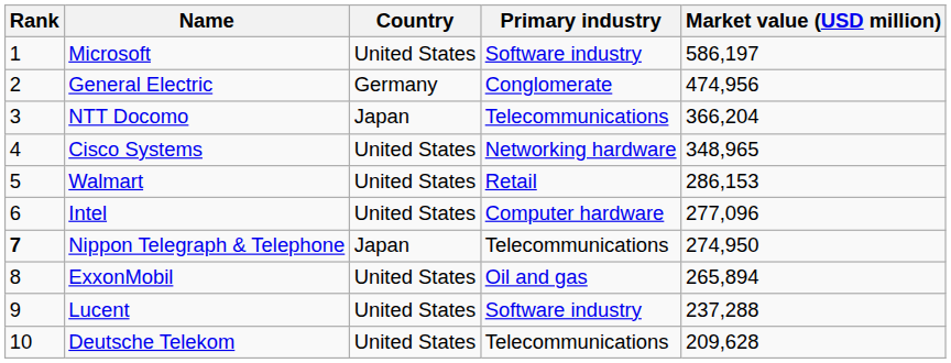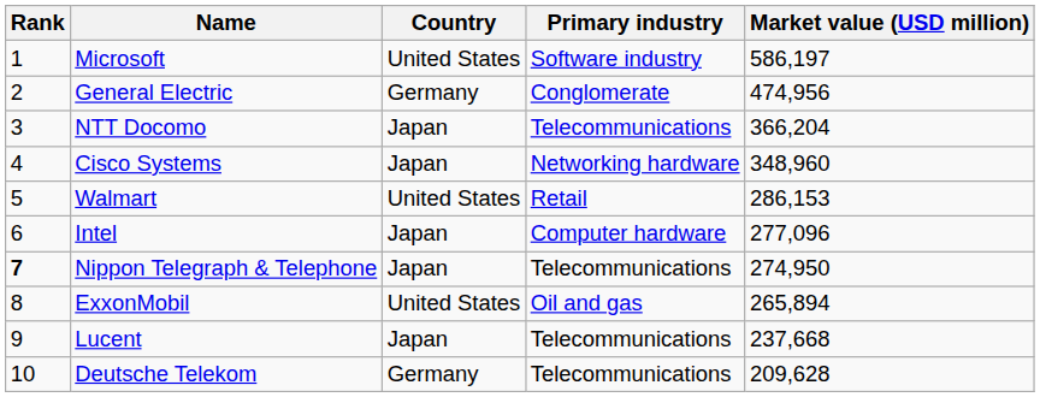Cisco Systems | Country: United States -> Japan
Cisco Systems | Market value (USD million): 348,965 -> 348,960
Intel | Country: United States -> Japan
Lucent | Country: United States -> Japan
Lucent | Primary industry: Software industry -> Telecommunications
Lucent | Market value (USD million): 237,288 -> 237,668
Deutsche Telekom | Country: United States -> Germany
